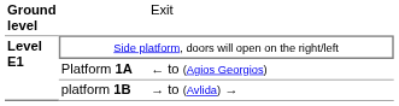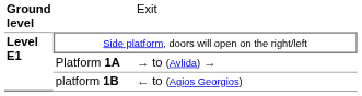Platform 1Α | column 3: ← to (Agios Georgios) -> → to (Avlida) →
platform 1Β | column 3: → to (Avlida) → -> ← to (Agios Georgios)
